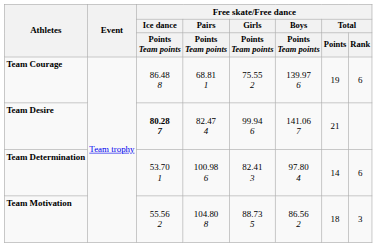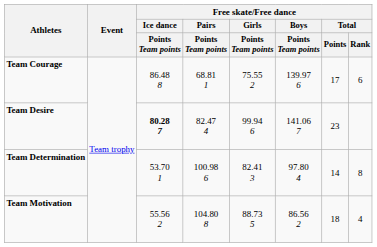Team Courage | Free skate/Free dance / Total / Points: 19 -> 17
Team Desire | Free skate/Free dance / Total / Points: 21 -> 23
Team Determination | Free skate/Free dance / Total / Rank: 6 -> 8
Team Motivation | Free skate/Free dance / Total / Rank: 3 -> 4
